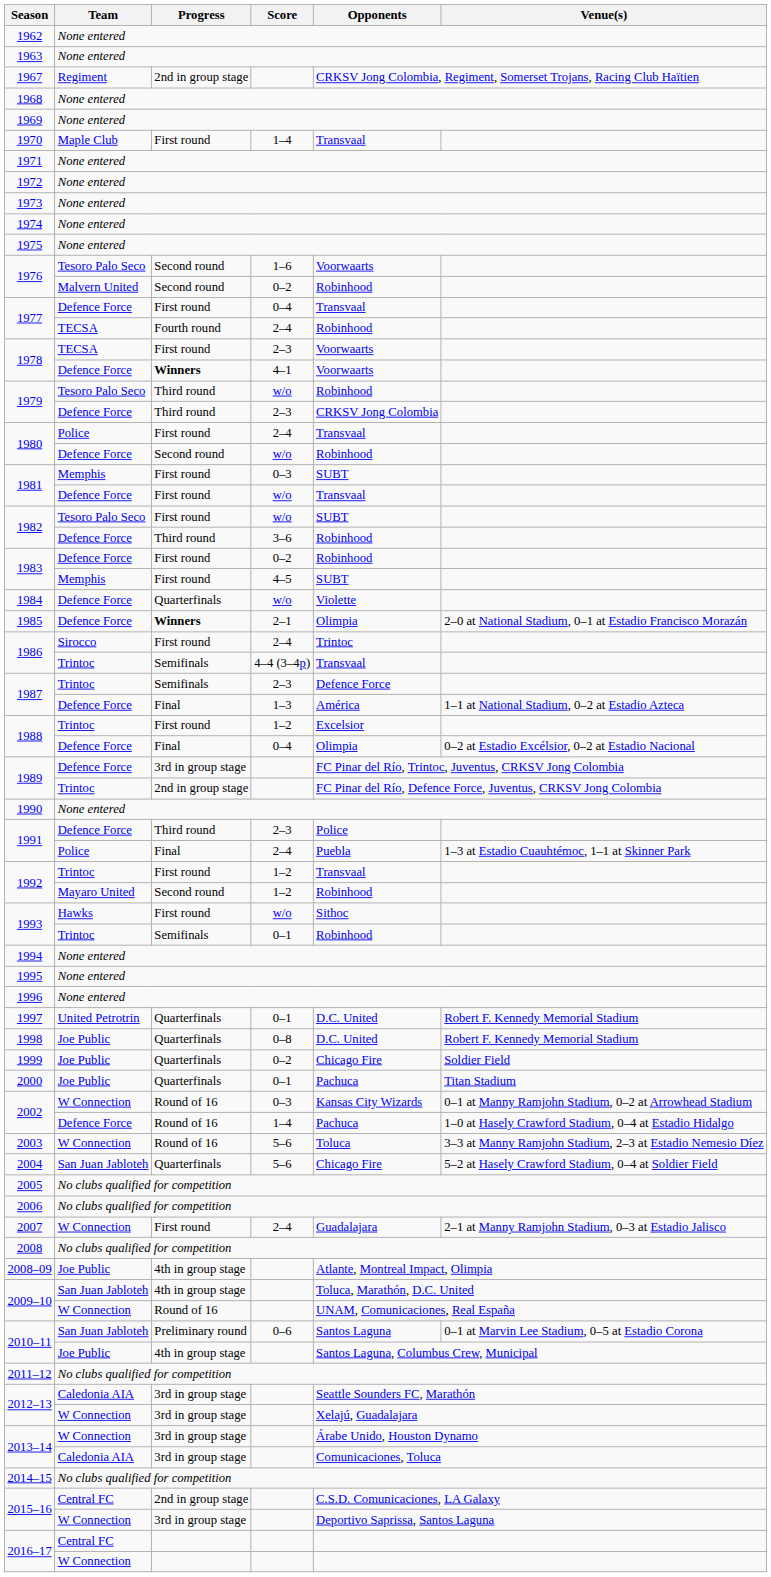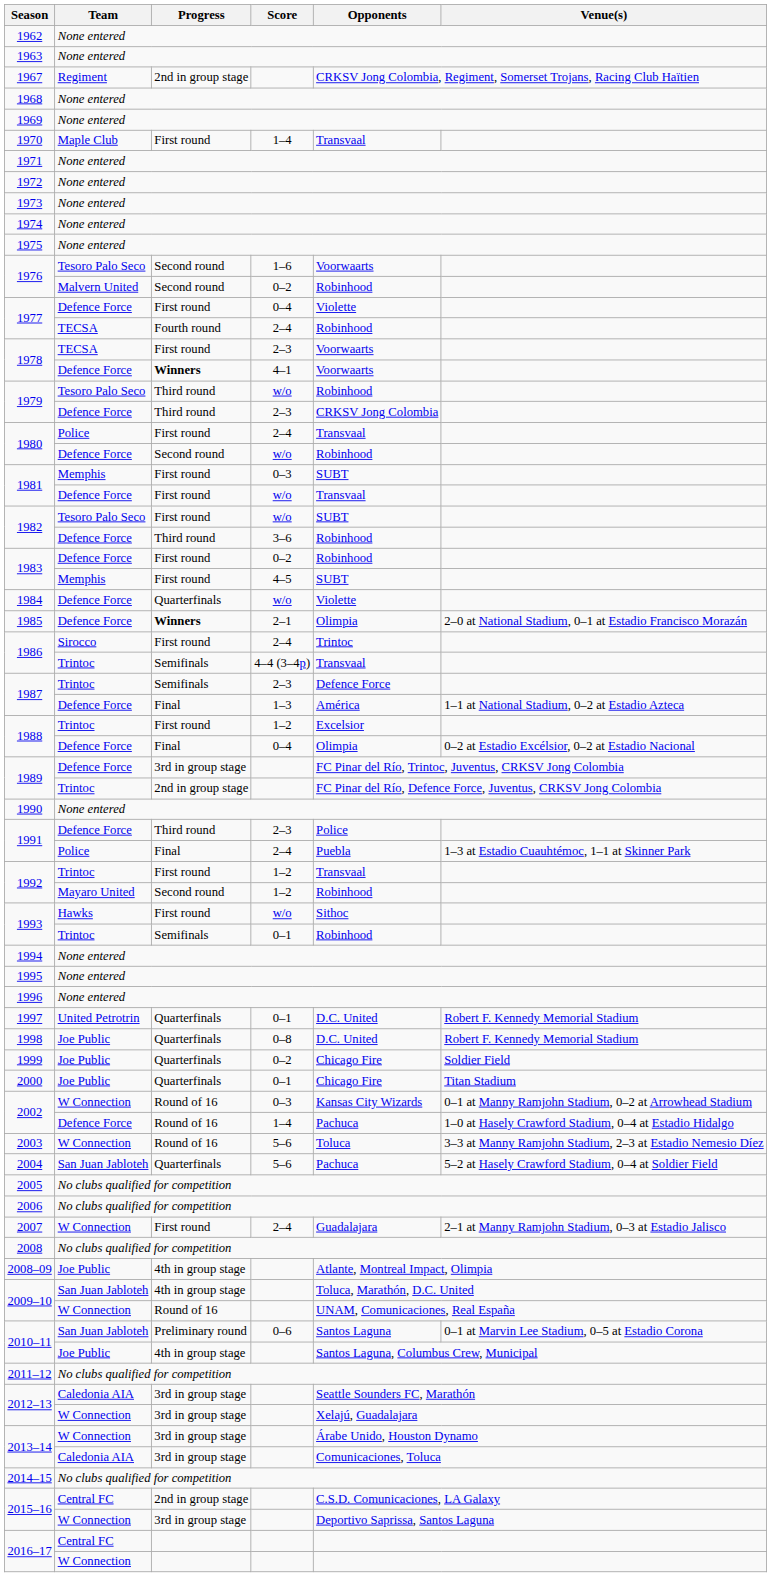1977 / Defence Force | Opponents: Transvaal -> Violette
2000 | Opponents: Pachuca -> Chicago Fire
2004 | Opponents: Chicago Fire -> Pachuca
